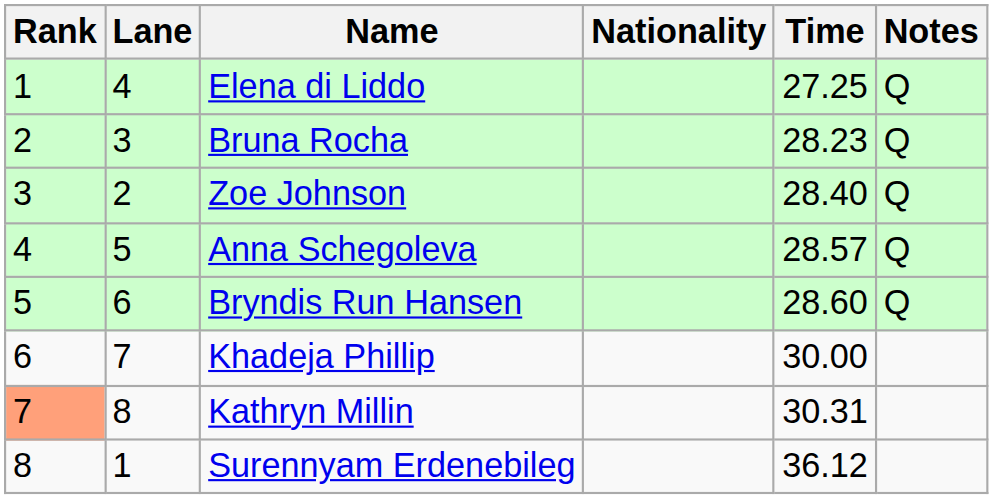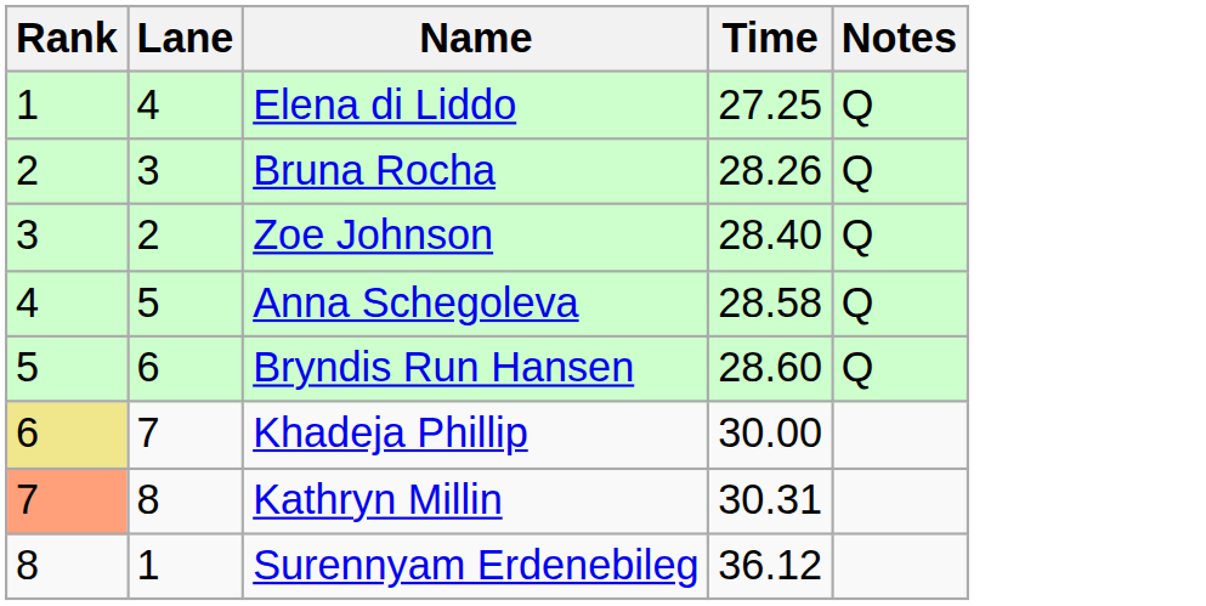- column: Nationality
Bruna Rocha | Time: 28.23 -> 28.26
Anna Schegoleva | Time: 28.57 -> 28.58
Khadeja Phillip | Rank: no background -> khaki background
